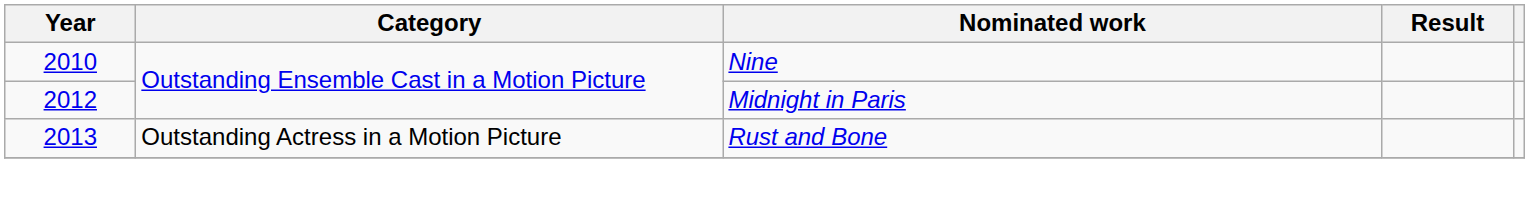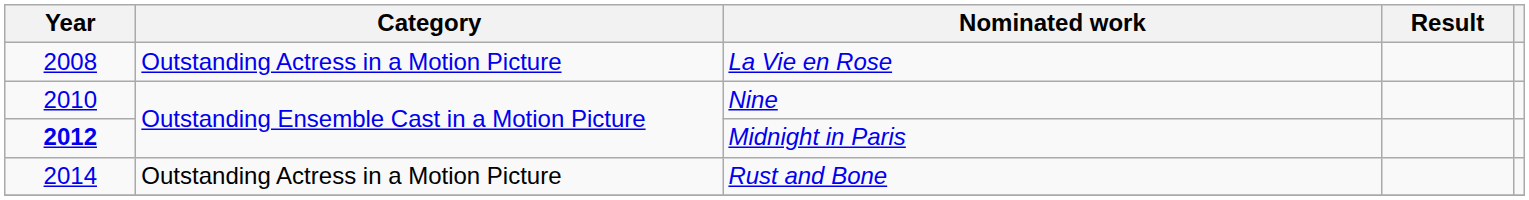+ row: 2008 | Outstanding Actress in a Motion Picture | La Vie en Rose
Midnight in Paris | Year: normal -> bold
Rust and Bone | Year: 2013 -> 2014
